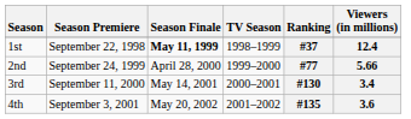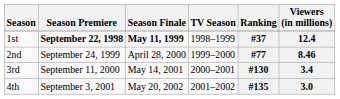1st | Season Premiere: normal -> bold
2nd | Viewers (in millions): 5.66 -> 8.46
4th | Viewers (in millions): 3.6 -> 3.0
